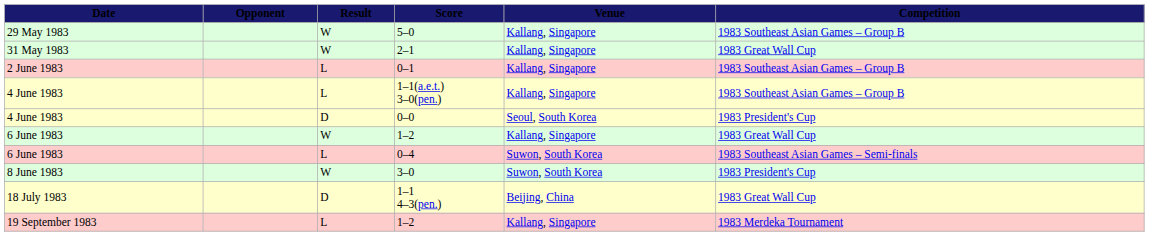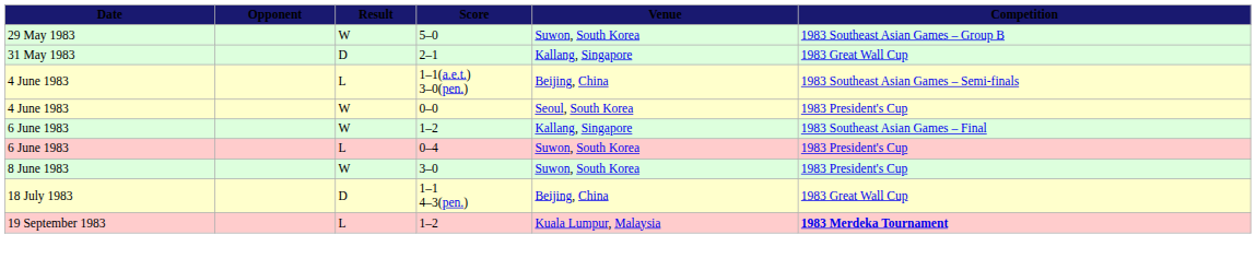5–0 | Venue: Kallang, Singapore -> Suwon, South Korea
2–1 | Result: W -> D
- row: 2 June 1983 | L | 0–1 | Kallang, Singapore | 1983 Southeast Asian Games – Group B
1–1(a.e.t.) 3–0(pen.) | Venue: Kallang, Singapore -> Beijing, China
1–1(a.e.t.) 3–0(pen.) | Competition: 1983 Southeast Asian Games – Group B -> 1983 Southeast Asian Games – Semi-finals
0–0 | Result: D -> W
6 June 1983 / 1–2 | Competition: 1983 Great Wall Cup -> 1983 Southeast Asian Games – Final
0–4 | Competition: 1983 Southeast Asian Games – Semi-finals -> 1983 President's Cup
19 September 1983 / 1–2 | Venue: Kallang, Singapore -> Kuala Lumpur, Malaysia
19 September 1983 / 1–2 | Competition: normal -> bold
